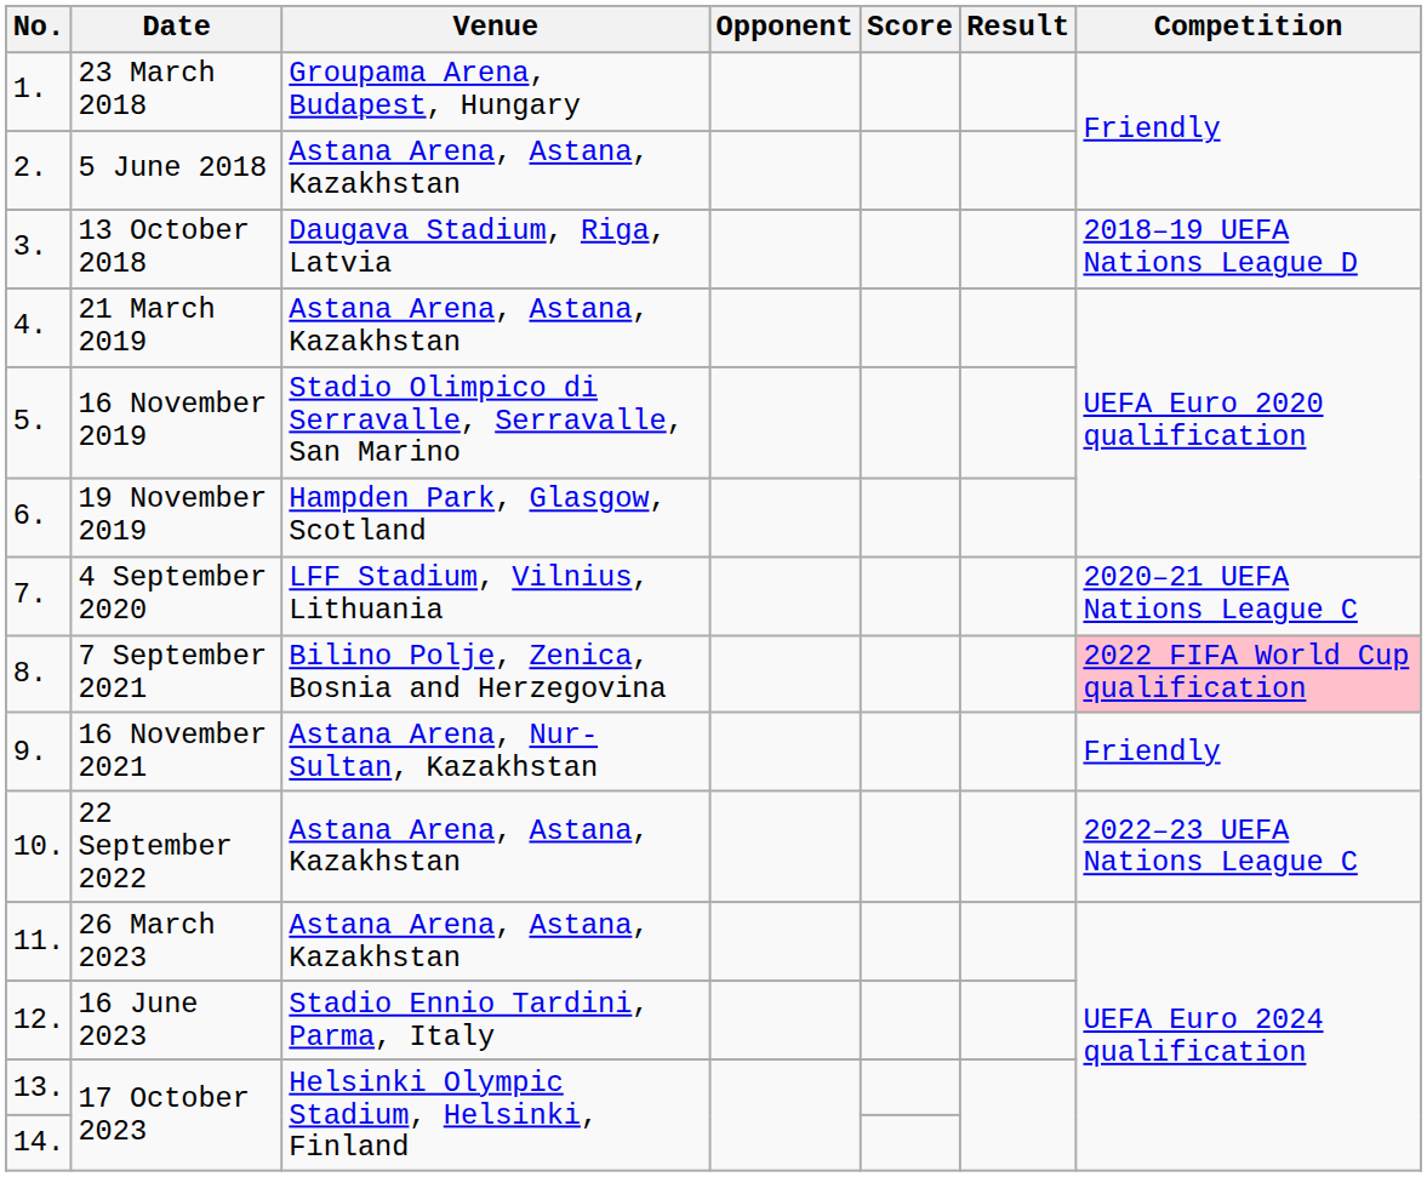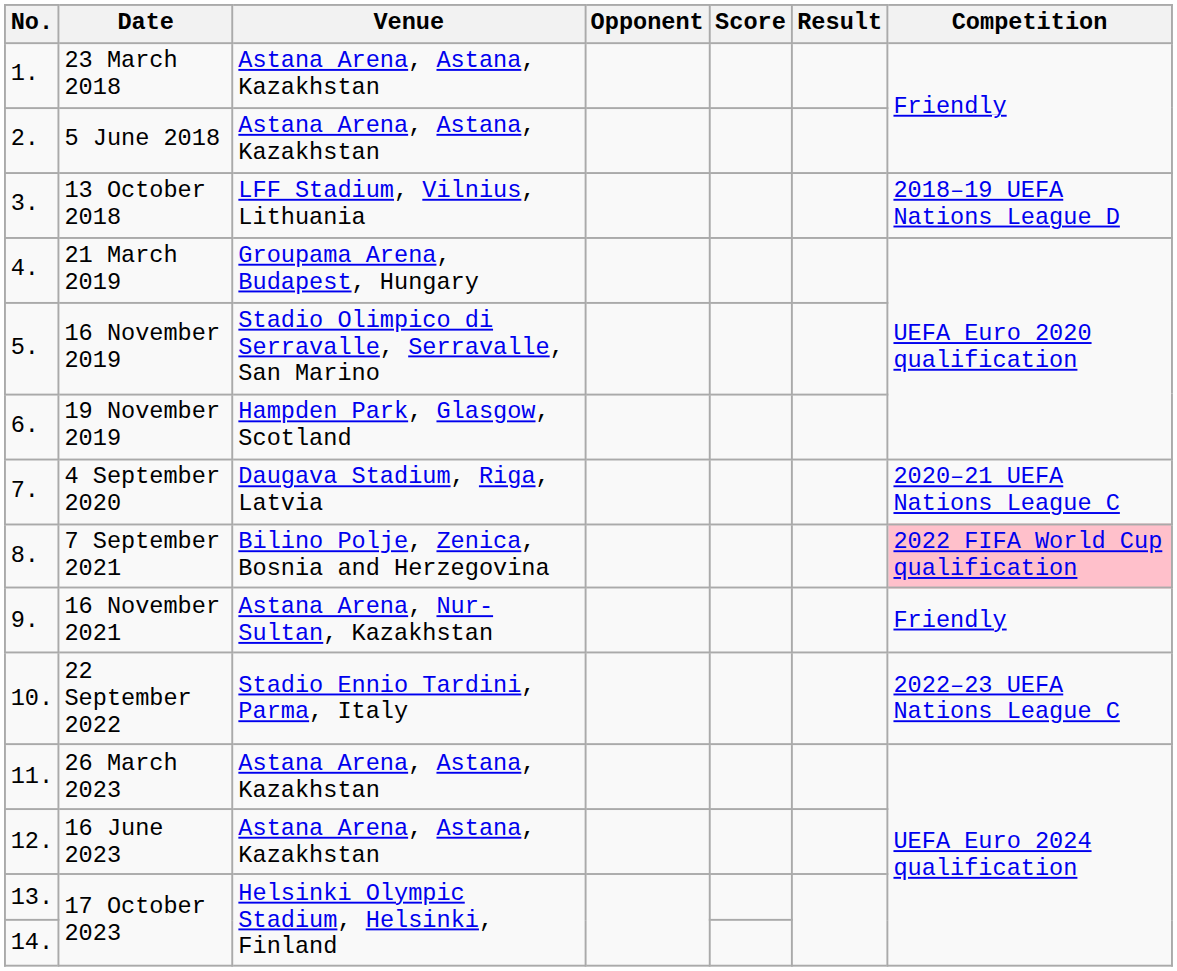23 March 2018 | Venue: Groupama Arena, Budapest, Hungary -> Astana Arena, Astana, Kazakhstan
13 October 2018 | Venue: Daugava Stadium, Riga, Latvia -> LFF Stadium, Vilnius, Lithuania
21 March 2019 | Venue: Astana Arena, Astana, Kazakhstan -> Groupama Arena, Budapest, Hungary
4 September 2020 | Venue: LFF Stadium, Vilnius, Lithuania -> Daugava Stadium, Riga, Latvia
22 September 2022 | Venue: Astana Arena, Astana, Kazakhstan -> Stadio Ennio Tardini, Parma, Italy
16 June 2023 | Venue: Stadio Ennio Tardini, Parma, Italy -> Astana Arena, Astana, Kazakhstan
